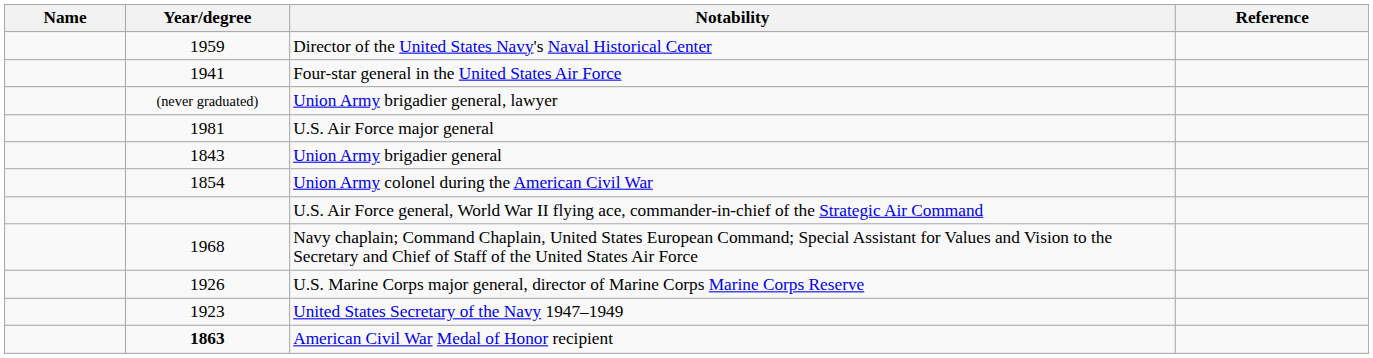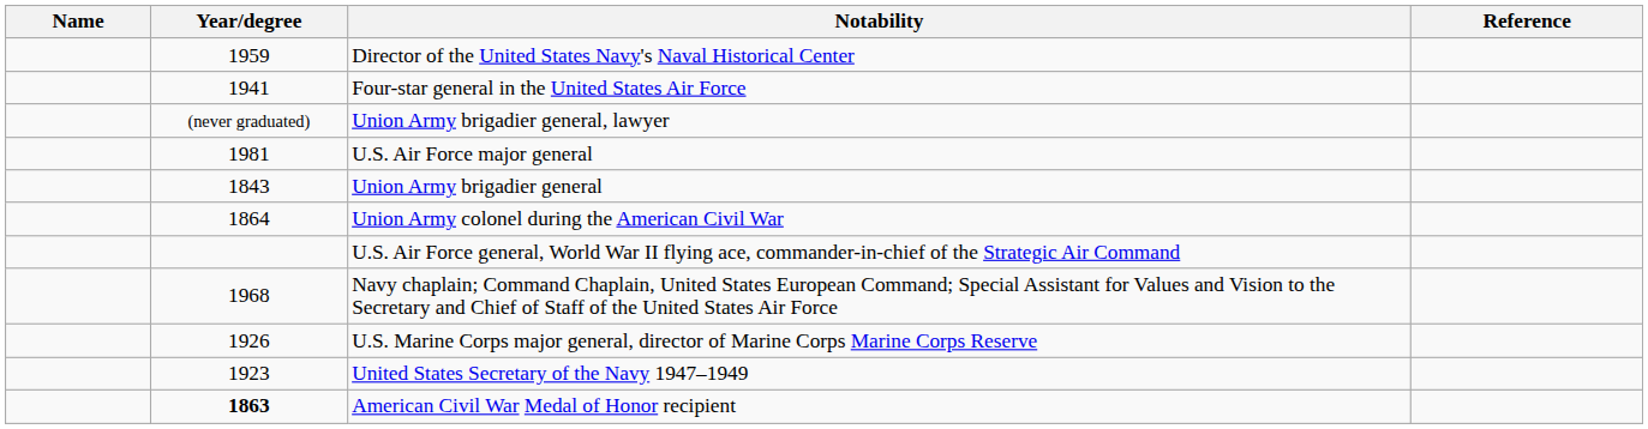Union Army colonel during the American Civil War | Year/degree: 1854 -> 1864
